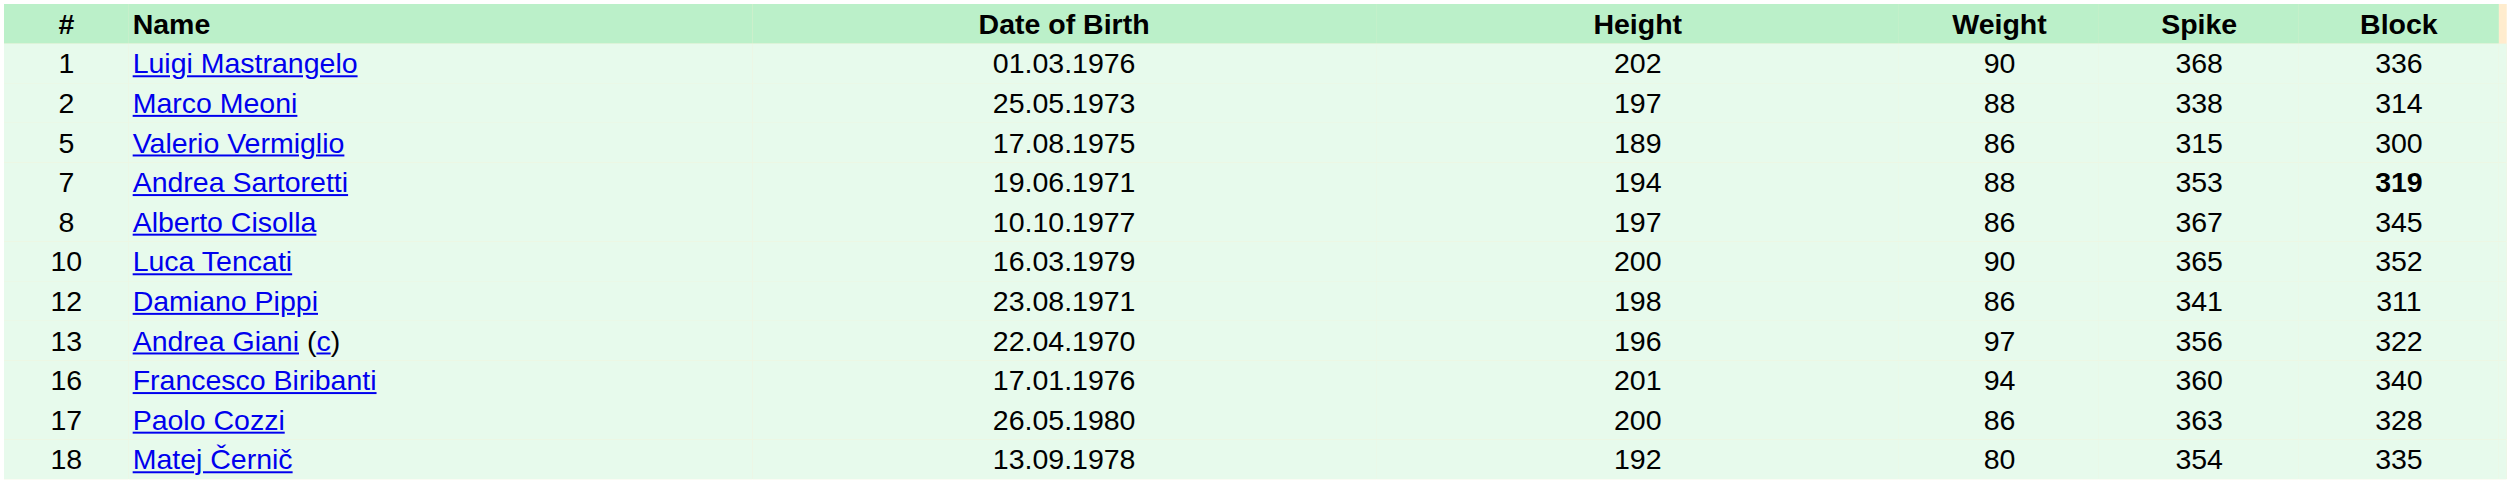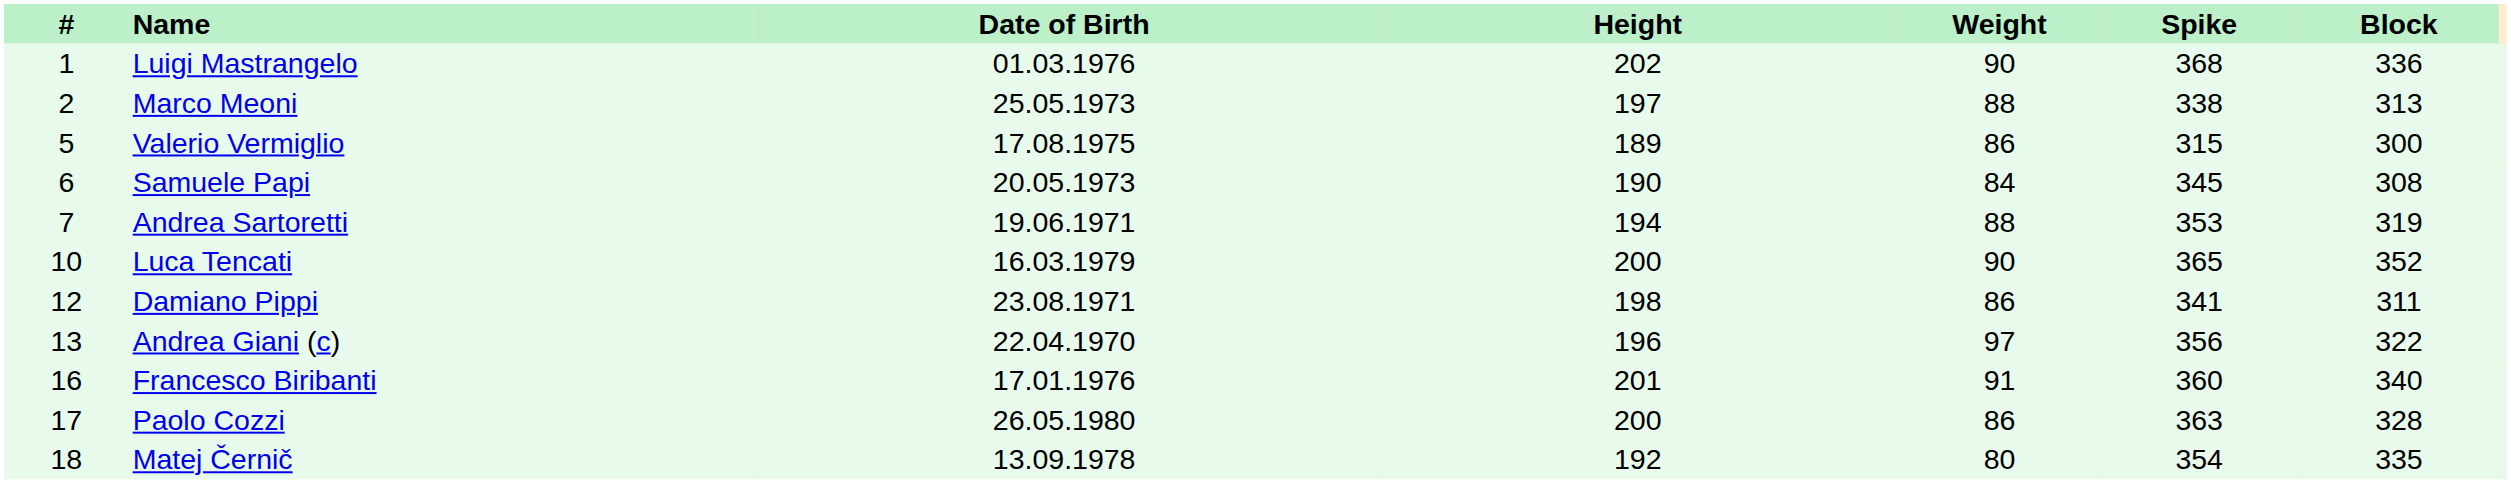Marco Meoni | Block: 314 -> 313
+ row: 6 | Samuele Papi | 20.05.1973 | 190 | 84 | 345 | 308
Andrea Sartoretti | Block: bold -> normal
- row: 8 | Alberto Cisolla | 10.10.1977 | 197 | 86 | 367 | 345
Francesco Biribanti | Weight: 94 -> 91
